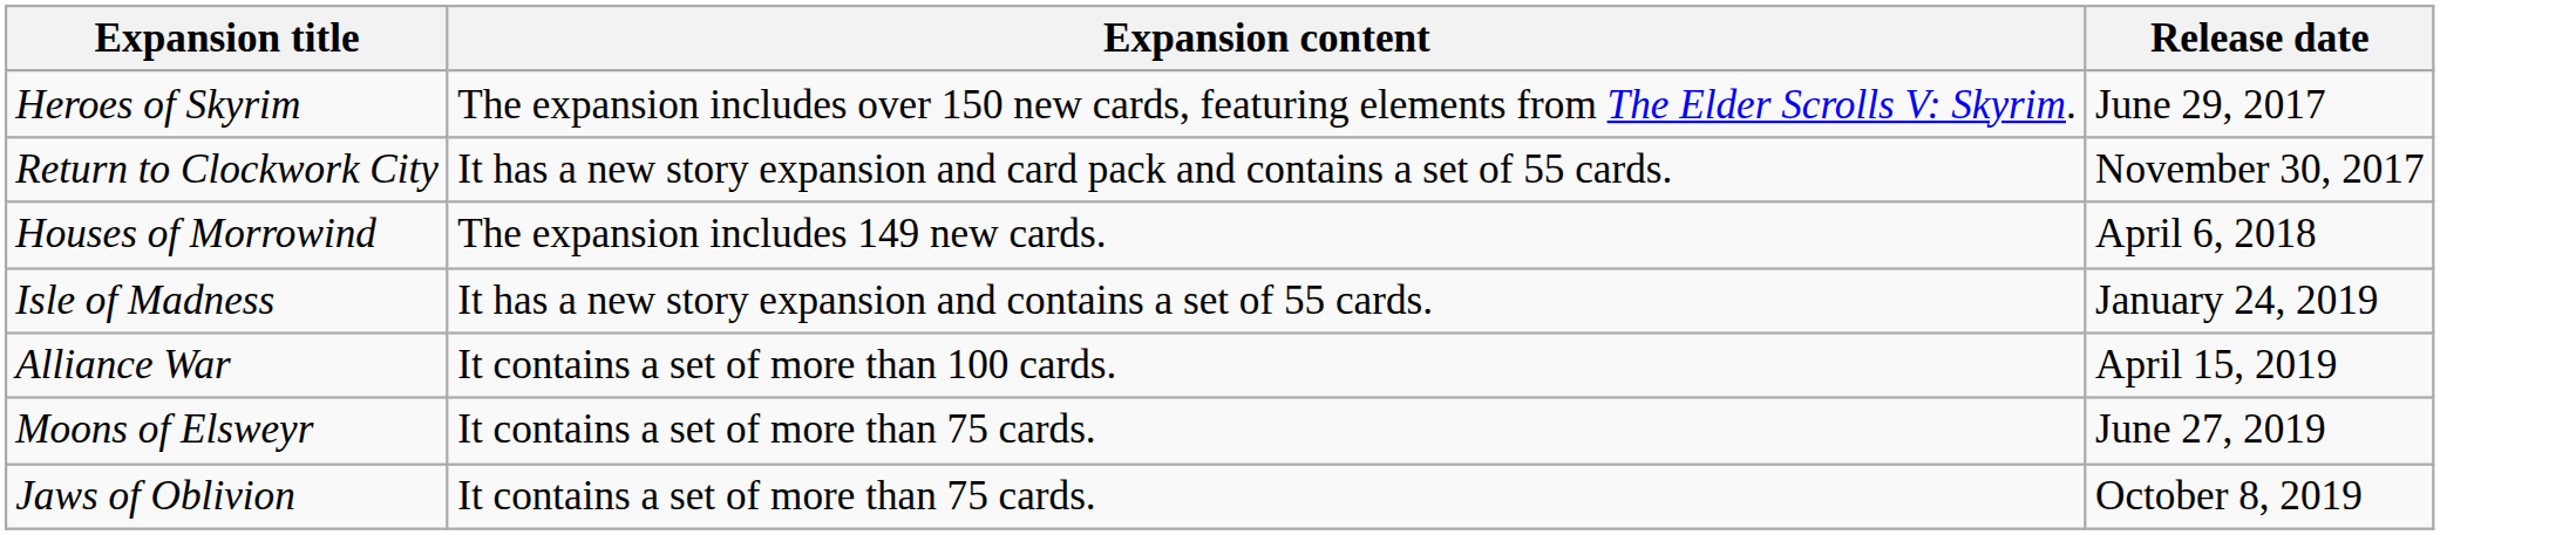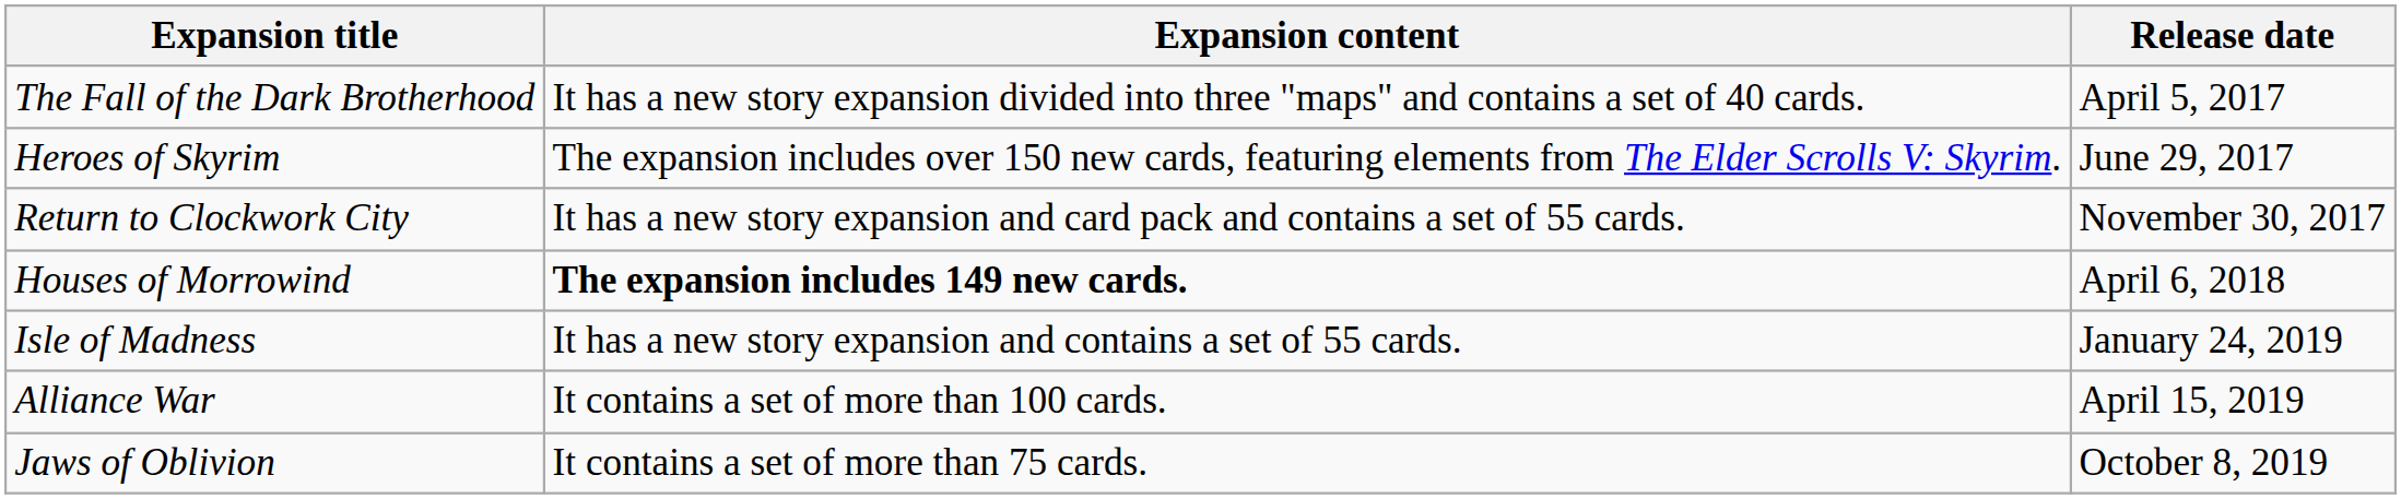+ row: The Fall of the Dark Brotherhood | It has a new story expansion divided into three "maps" and contains a set of 40 cards. | April 5, 2017
Houses of Morrowind | Expansion content: normal -> bold
- row: Moons of Elsweyr | It contains a set of more than 75 cards. | June 27, 2019
